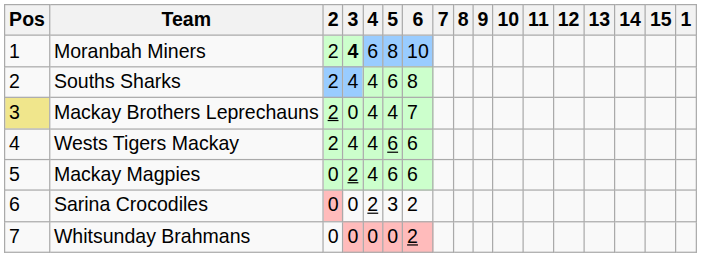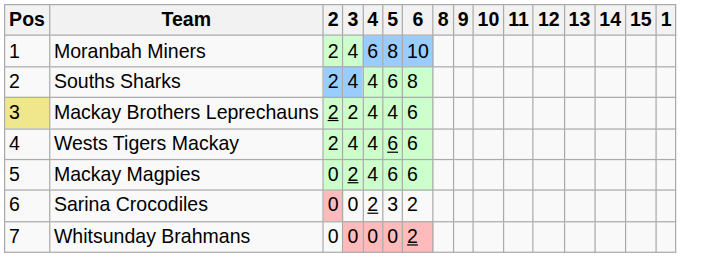- column: 7
Moranbah Miners | 3: bold -> normal
Mackay Brothers Leprechauns | 3: 0 -> 2
Mackay Brothers Leprechauns | 6: 7 -> 6
